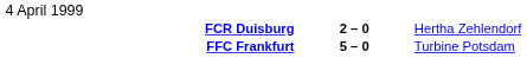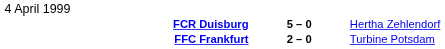FCR Duisburg | column 2: 2 – 0 -> 5 – 0
FFC Frankfurt | column 2: 5 – 0 -> 2 – 0
